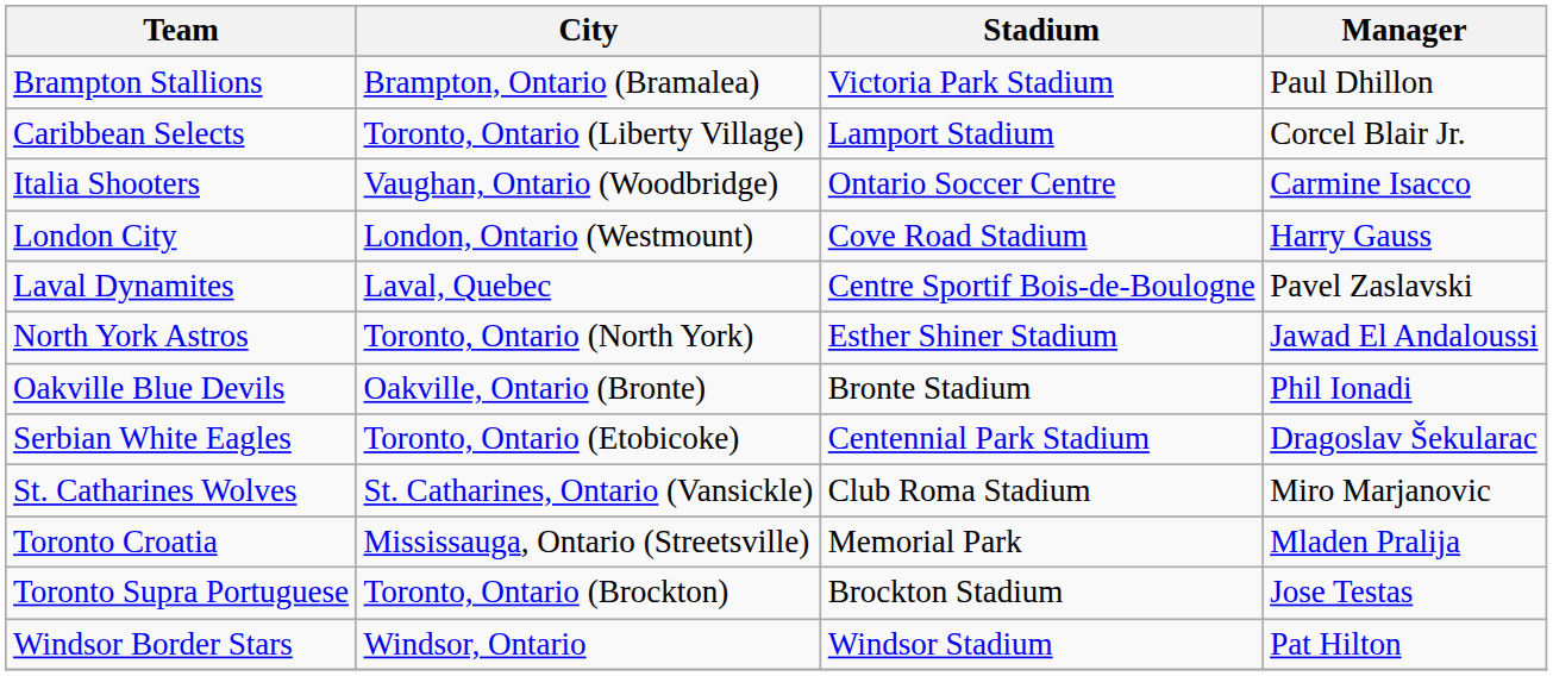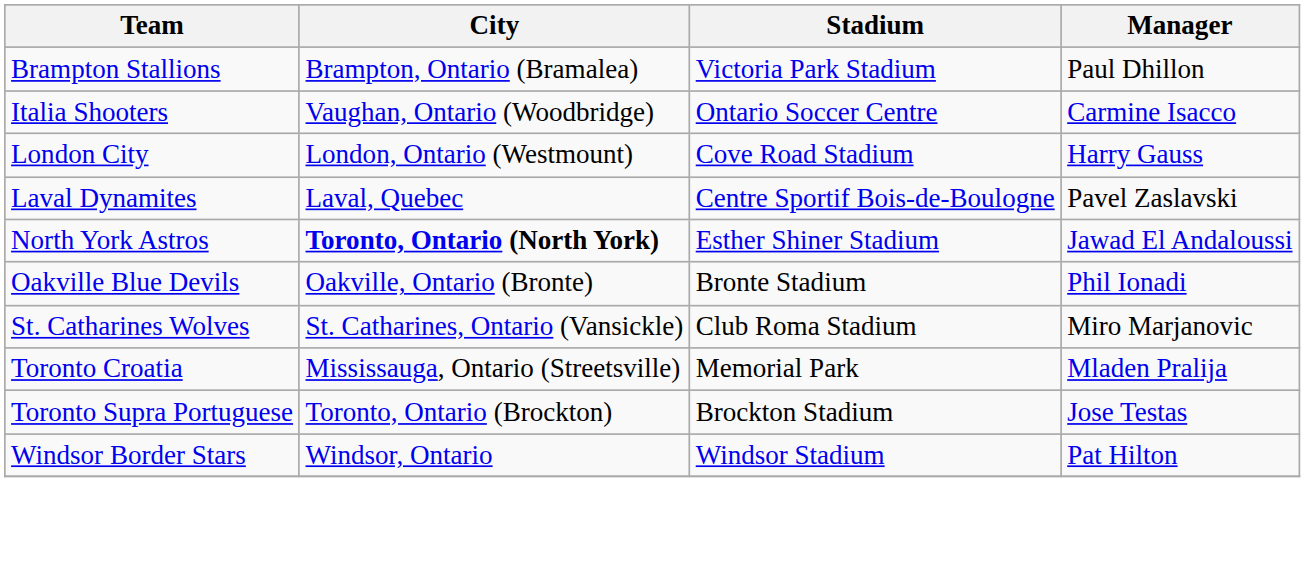- row: Caribbean Selects | Toronto, Ontario (Liberty Village) | Lamport Stadium | Corcel Blair Jr.
North York Astros | City: normal -> bold
- row: Serbian White Eagles | Toronto, Ontario (Etobicoke) | Centennial Park Stadium | Dragoslav Šekularac
